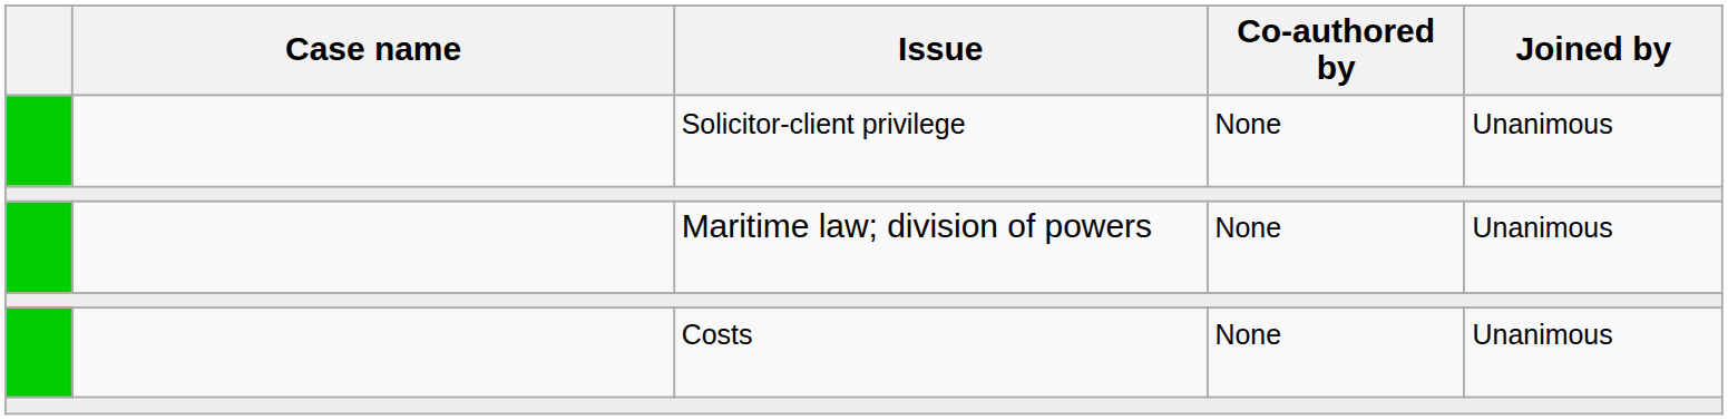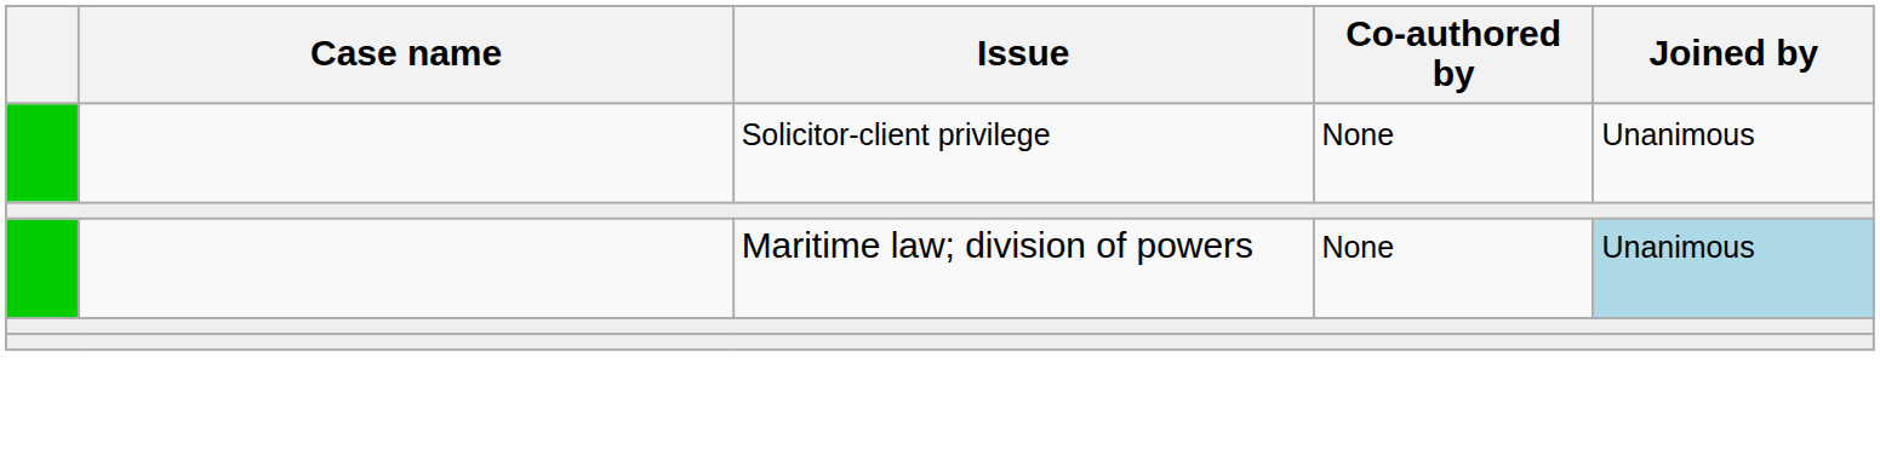Maritime law; division of powers | Joined by: no background -> lightblue background
- row: Costs | None | Unanimous
